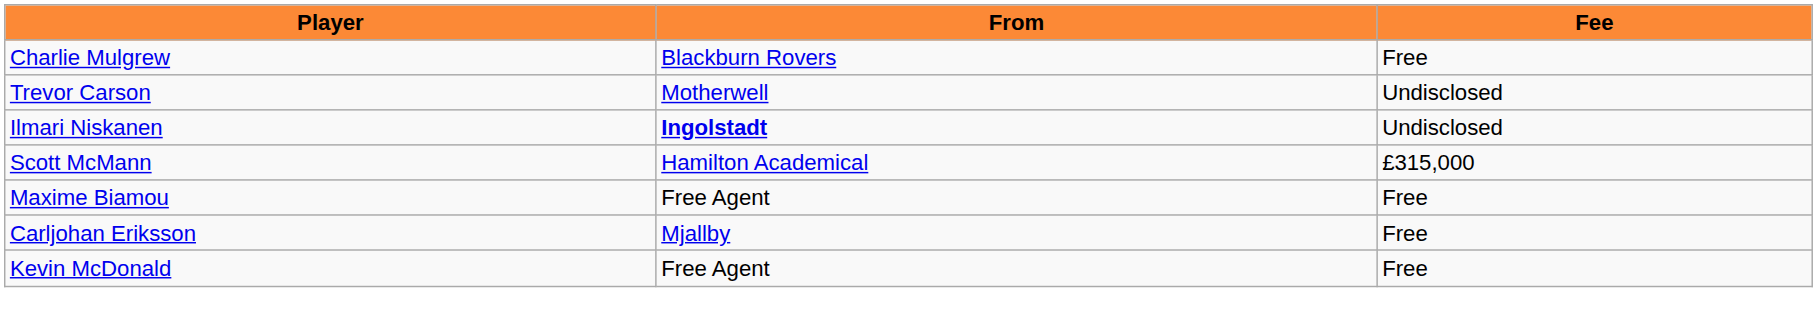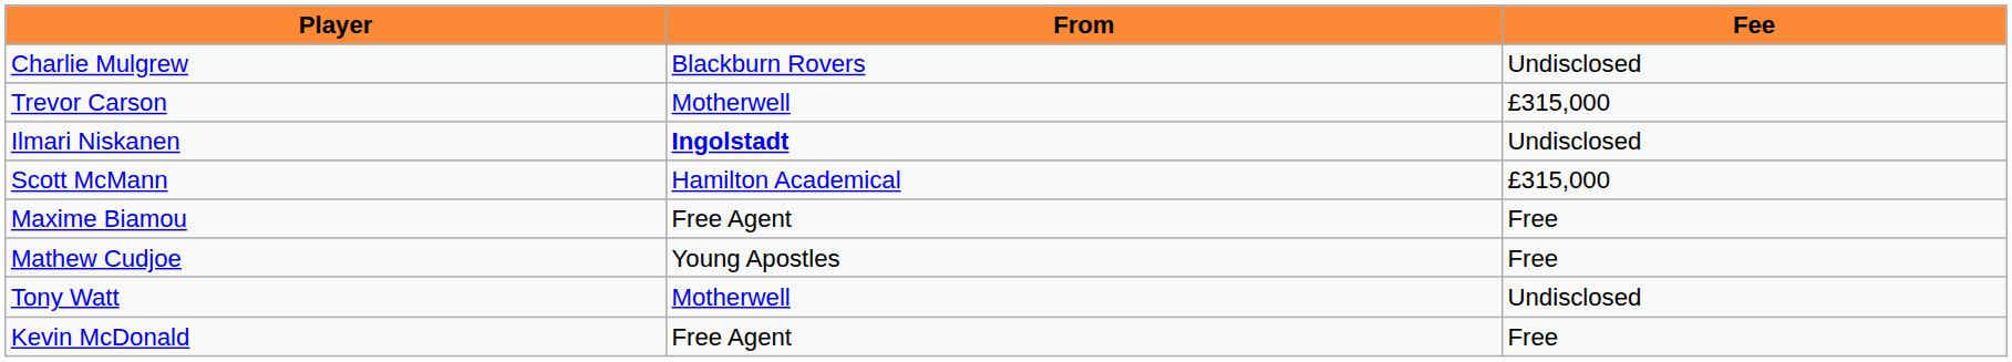Charlie Mulgrew | Fee: Free -> Undisclosed
Trevor Carson | Fee: Undisclosed -> £315,000
+ row: Mathew Cudjoe | Young Apostles | Free
- row: Carljohan Eriksson | Mjallby | Free
+ row: Tony Watt | Motherwell | Undisclosed
